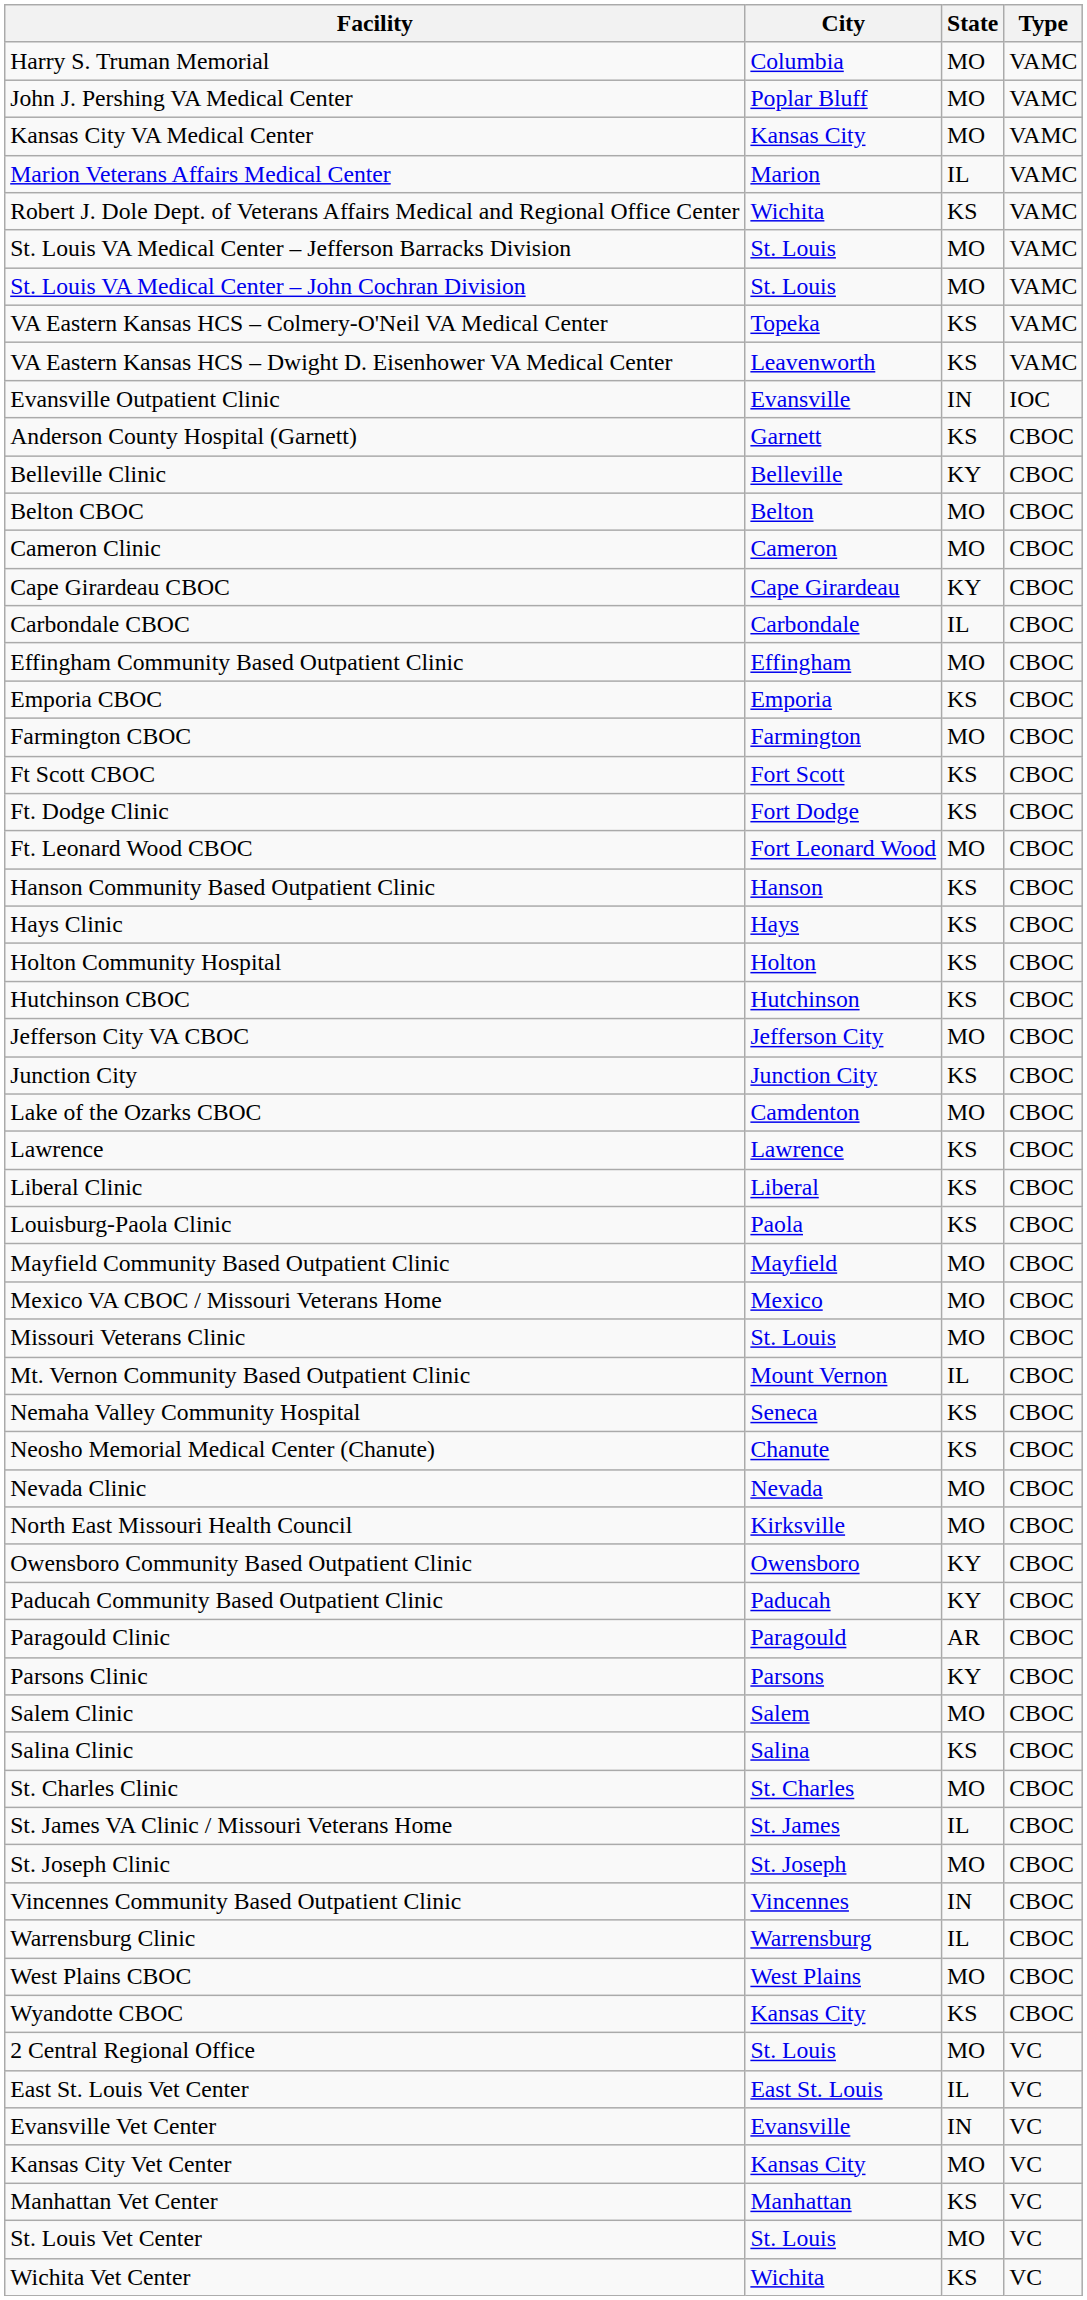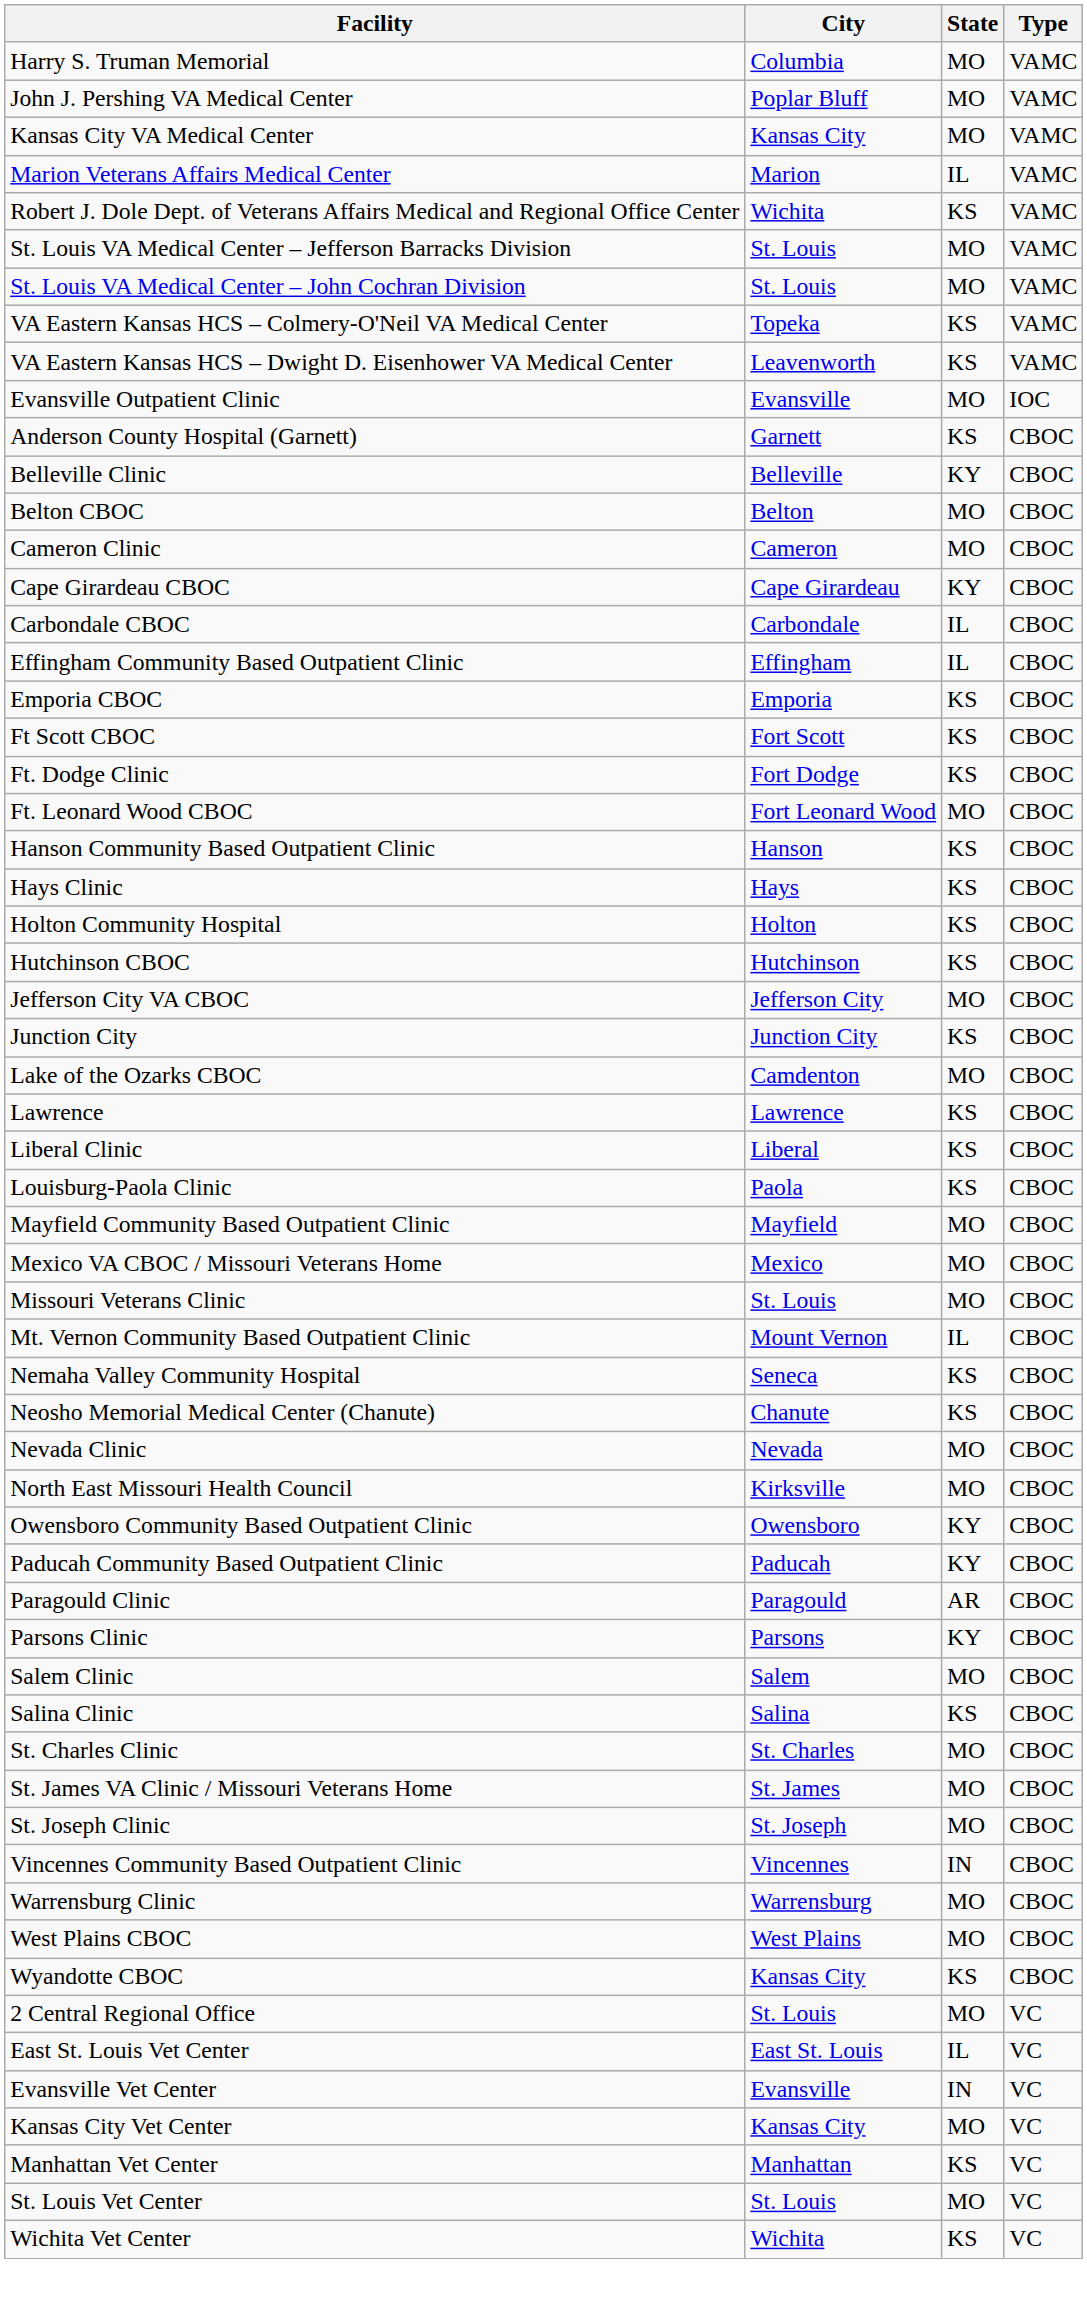Evansville Outpatient Clinic | State: IN -> MO
Effingham Community Based Outpatient Clinic | State: MO -> IL
- row: Farmington CBOC | Farmington | MO | CBOC
St. James VA Clinic / Missouri Veterans Home | State: IL -> MO
Warrensburg Clinic | State: IL -> MO
